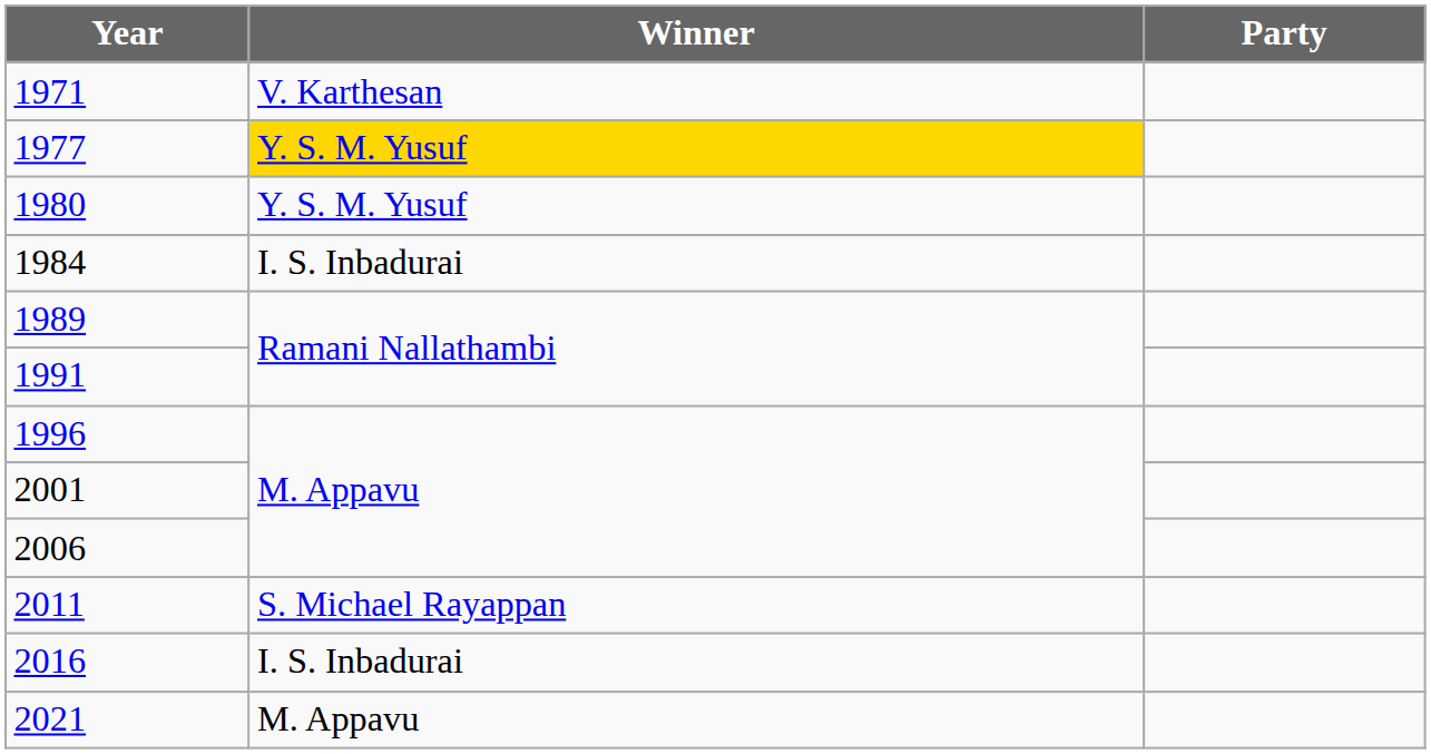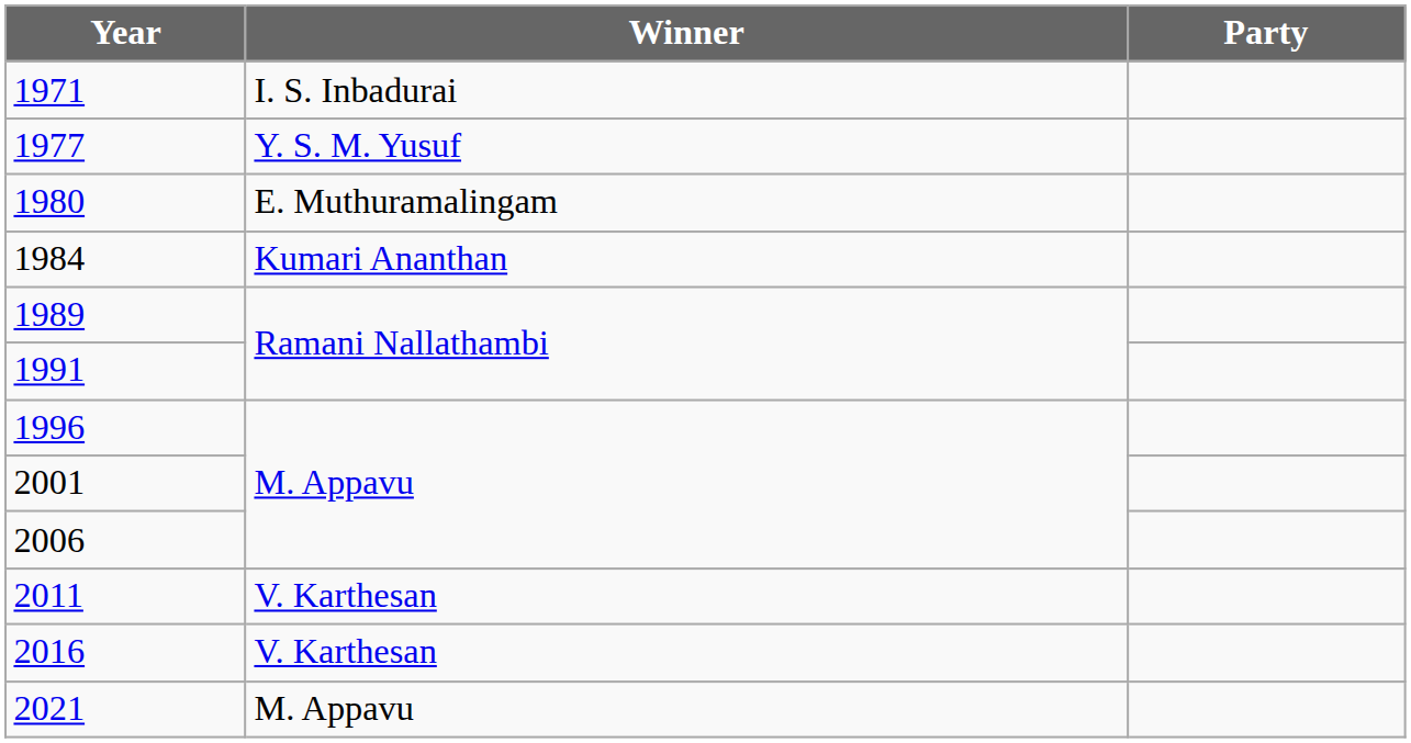1971 | Winner: V. Karthesan -> I. S. Inbadurai
1977 | Winner: gold background -> no background
1980 | Winner: Y. S. M. Yusuf -> E. Muthuramalingam
1984 | Winner: I. S. Inbadurai -> Kumari Ananthan
2011 | Winner: S. Michael Rayappan -> V. Karthesan
2016 | Winner: I. S. Inbadurai -> V. Karthesan
